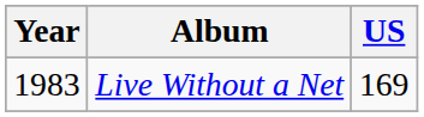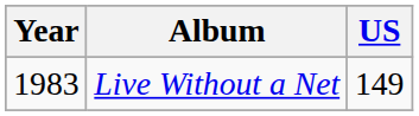Live Without a Net | US: 169 -> 149
